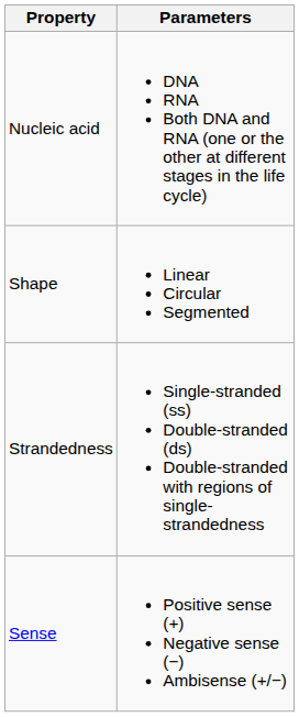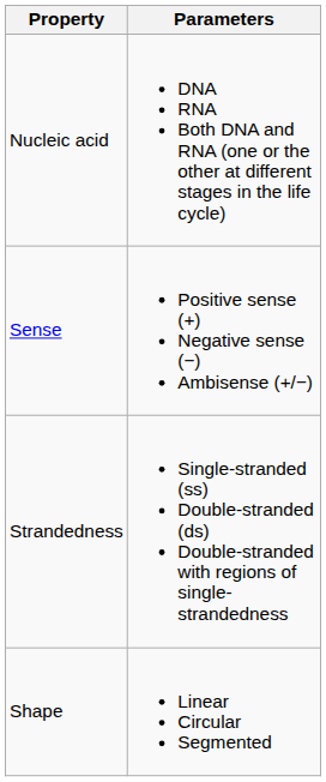rows swapped: Shape <-> Sense
